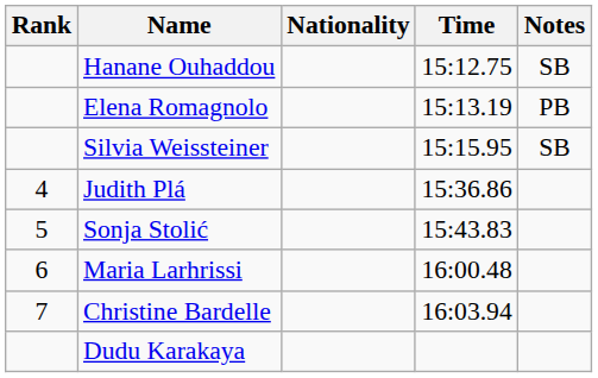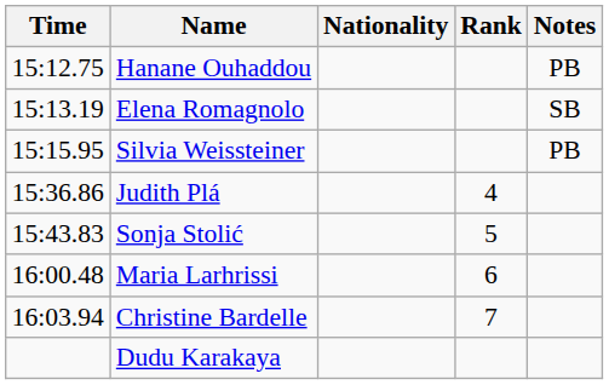columns swapped: Rank <-> Time
Hanane Ouhaddou | Notes: SB -> PB
Elena Romagnolo | Notes: PB -> SB
Silvia Weissteiner | Notes: SB -> PB
